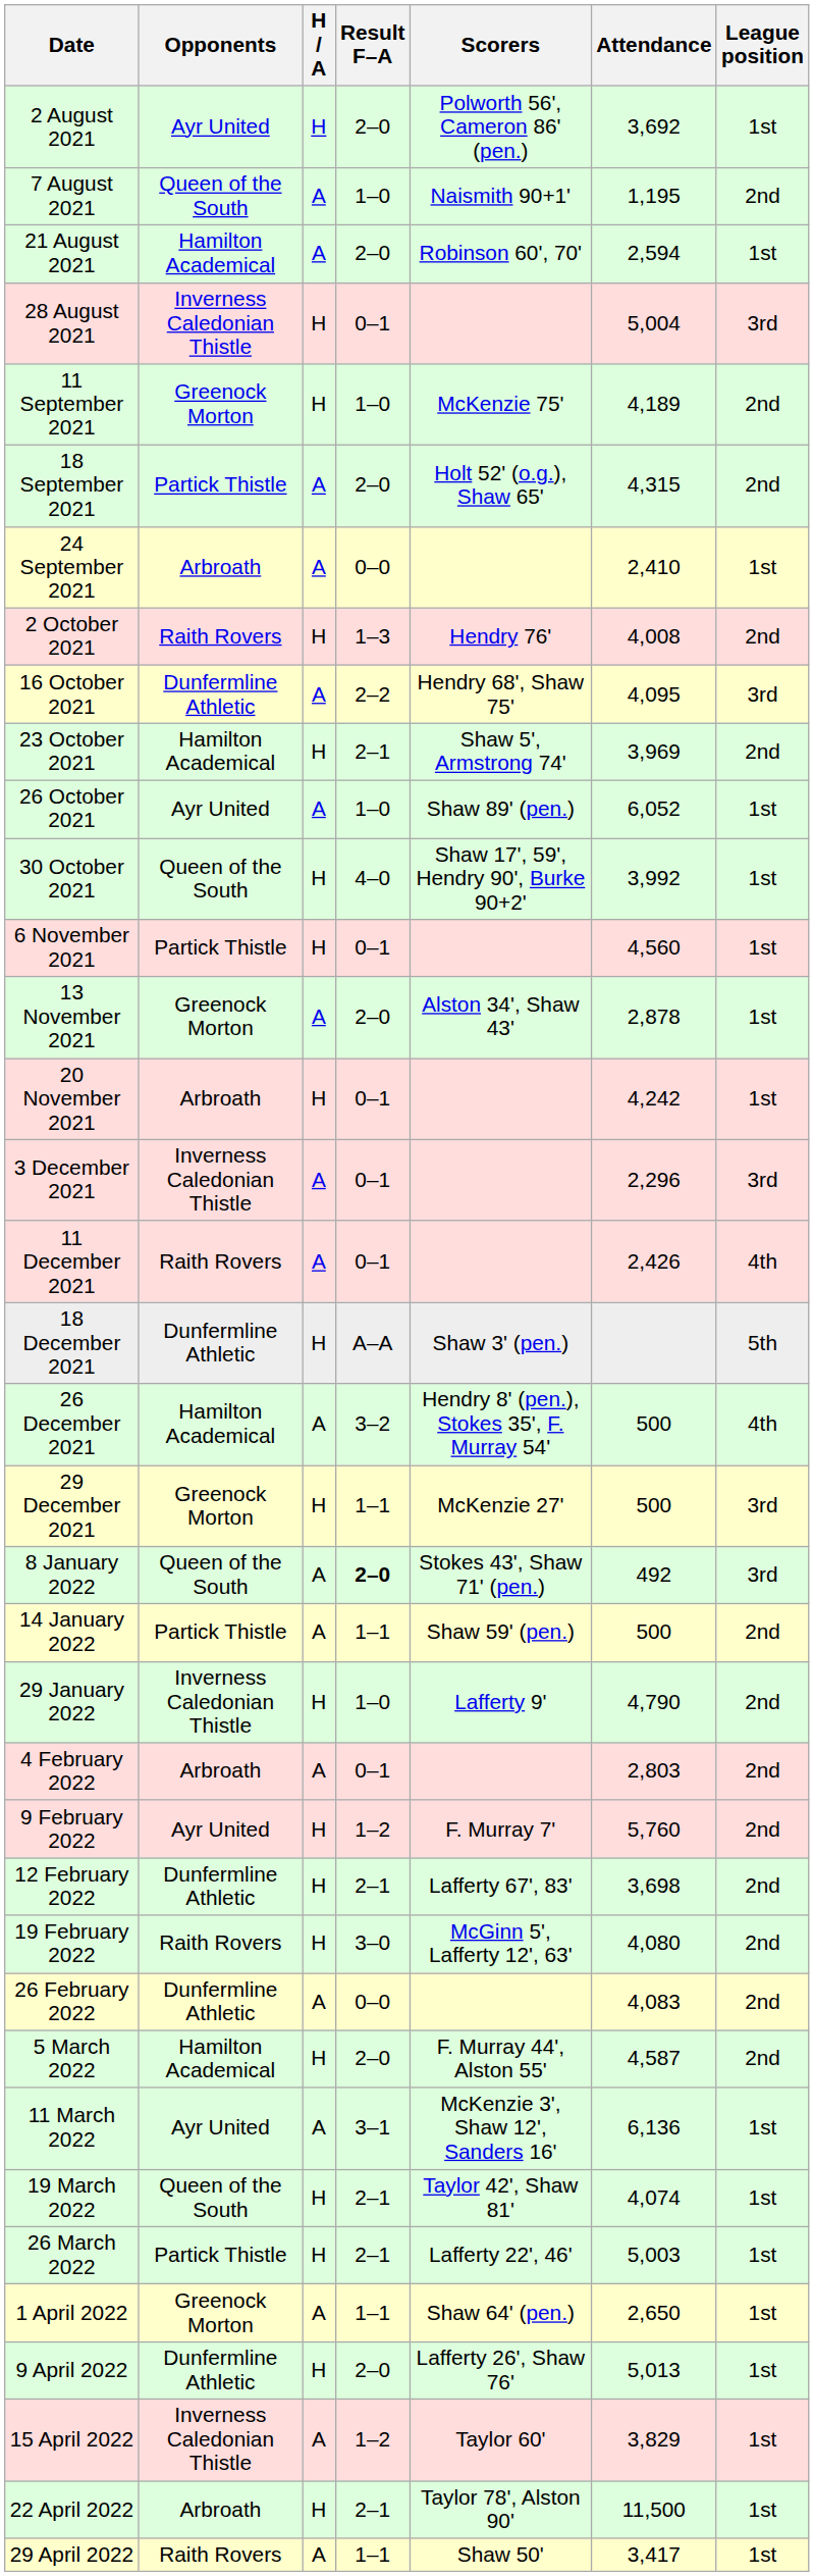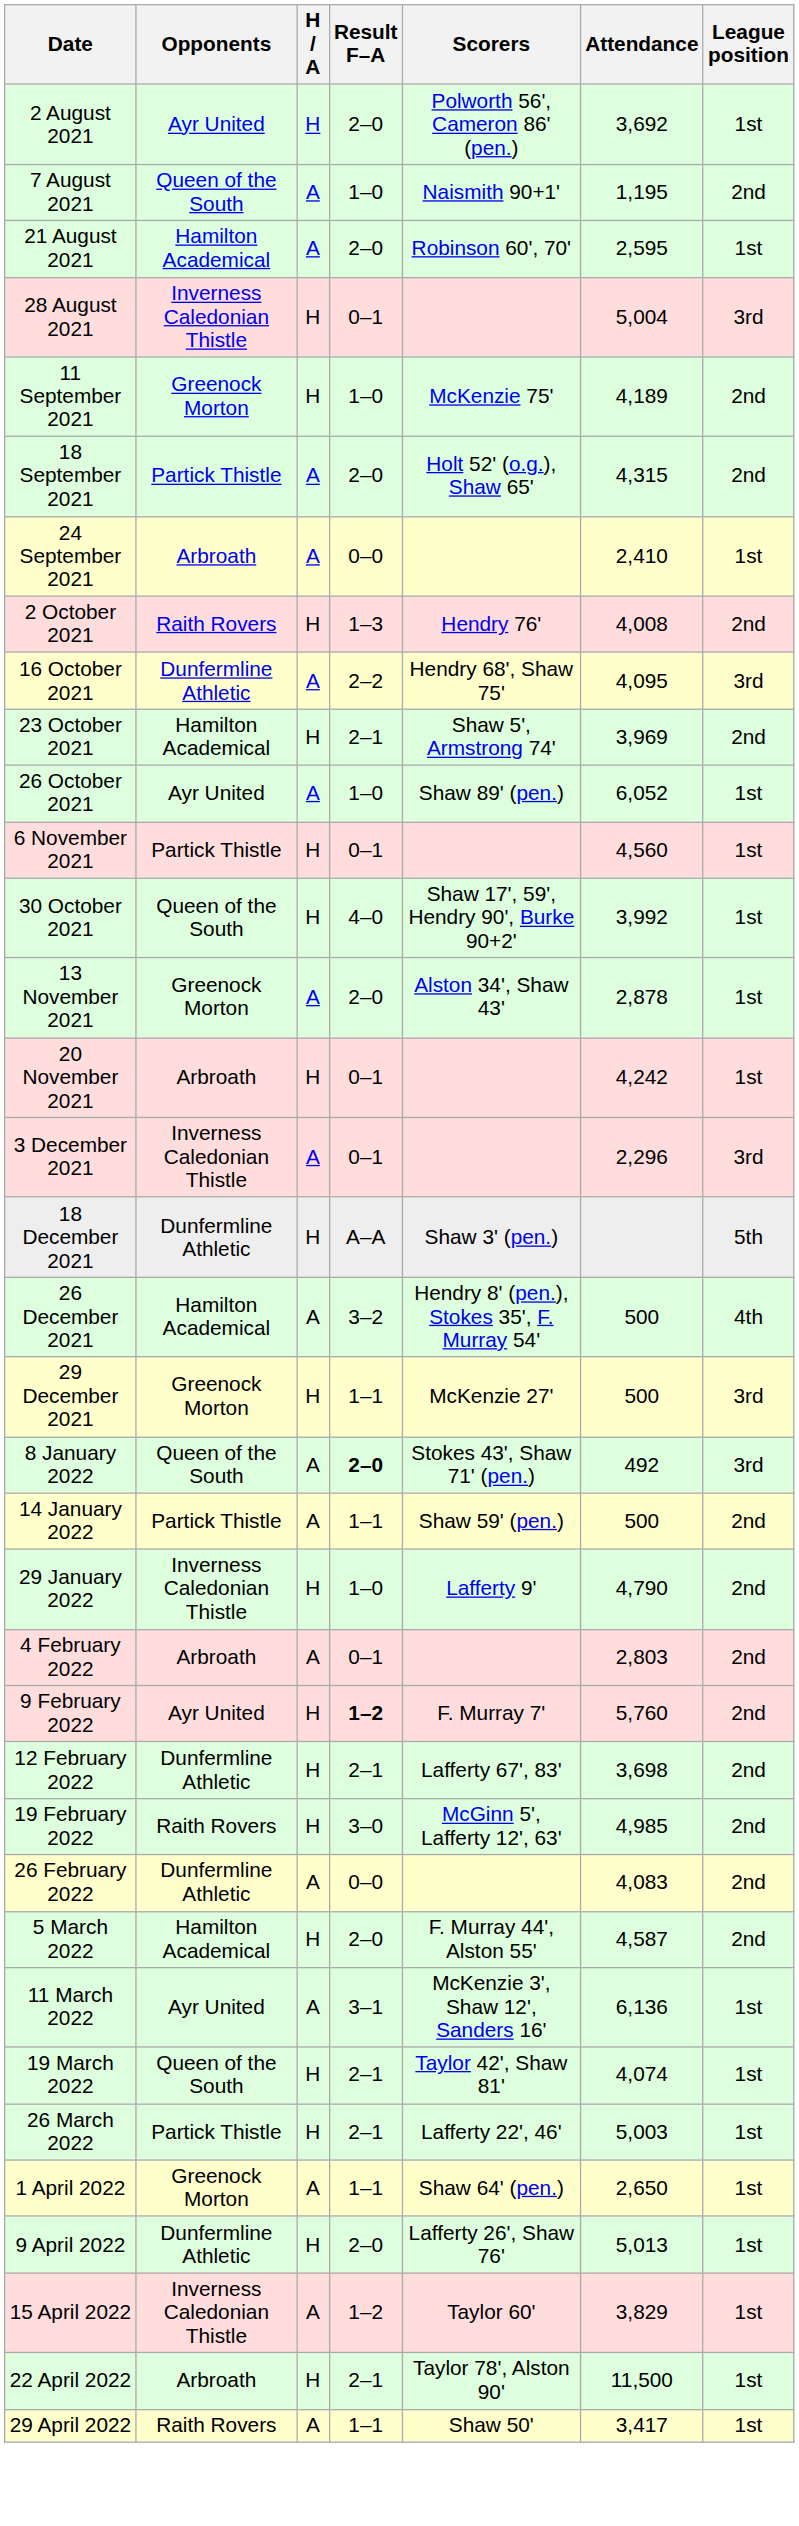21 August 2021 | Attendance: 2,594 -> 2,595
rows swapped: 30 October 2021 <-> 6 November 2021
- row: 11 December 2021 | Raith Rovers | A | 0–1 | 2,426 | 4th
9 February 2022 | Result F–A: normal -> bold
19 February 2022 | Attendance: 4,080 -> 4,985
